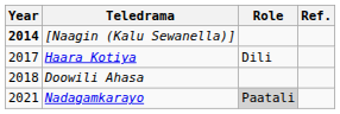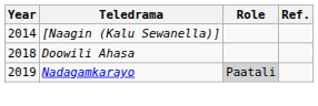[Naagin (Kalu Sewanella)] | Year: bold -> normal
- row: 2017 | Haara Kotiya | Dili
Nadagamkarayo | Year: 2021 -> 2019
